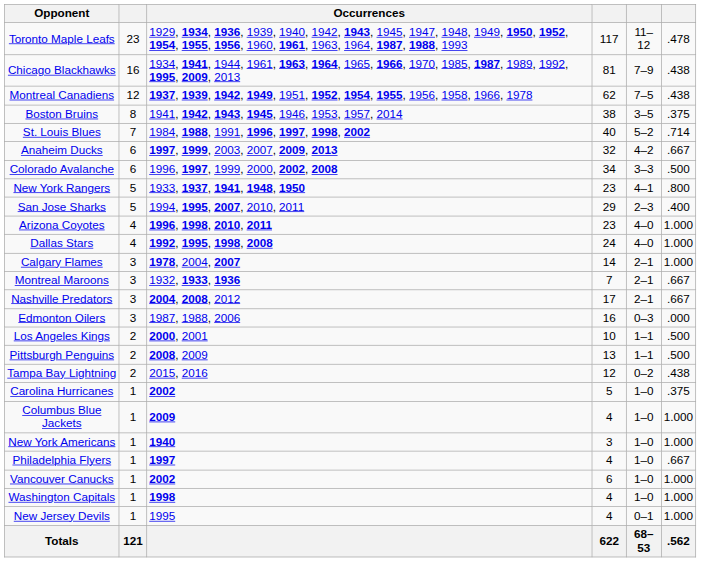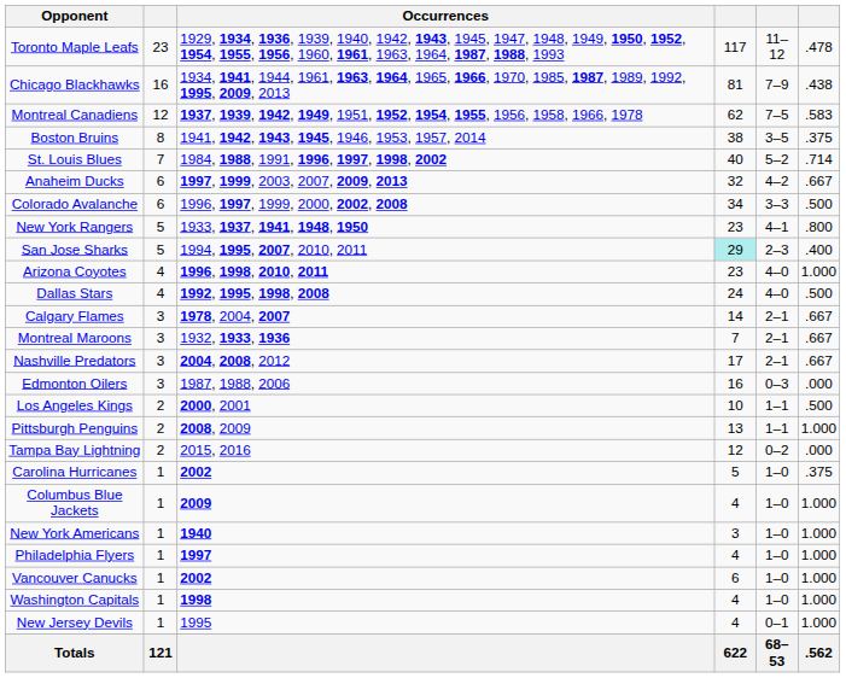Montreal Canadiens | column 6: .438 -> .583
San Jose Sharks | column 4: no background -> paleturquoise background
Dallas Stars | column 6: 1.000 -> .500
Calgary Flames | column 6: 1.000 -> .667
Pittsburgh Penguins | column 6: .500 -> 1.000
Tampa Bay Lightning | column 6: .438 -> .000
Philadelphia Flyers | column 6: .667 -> 1.000
